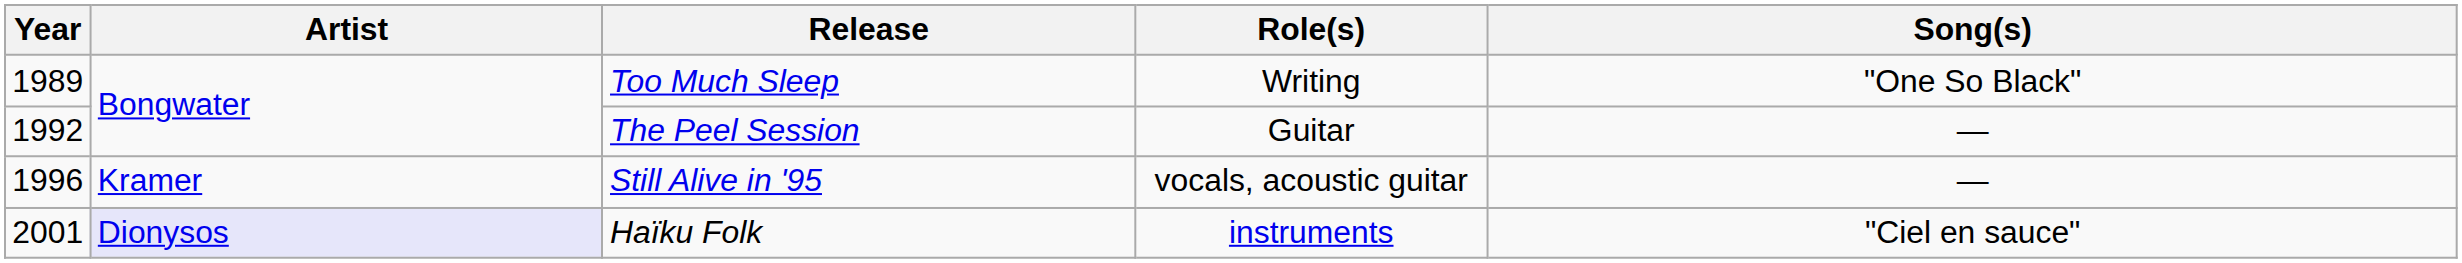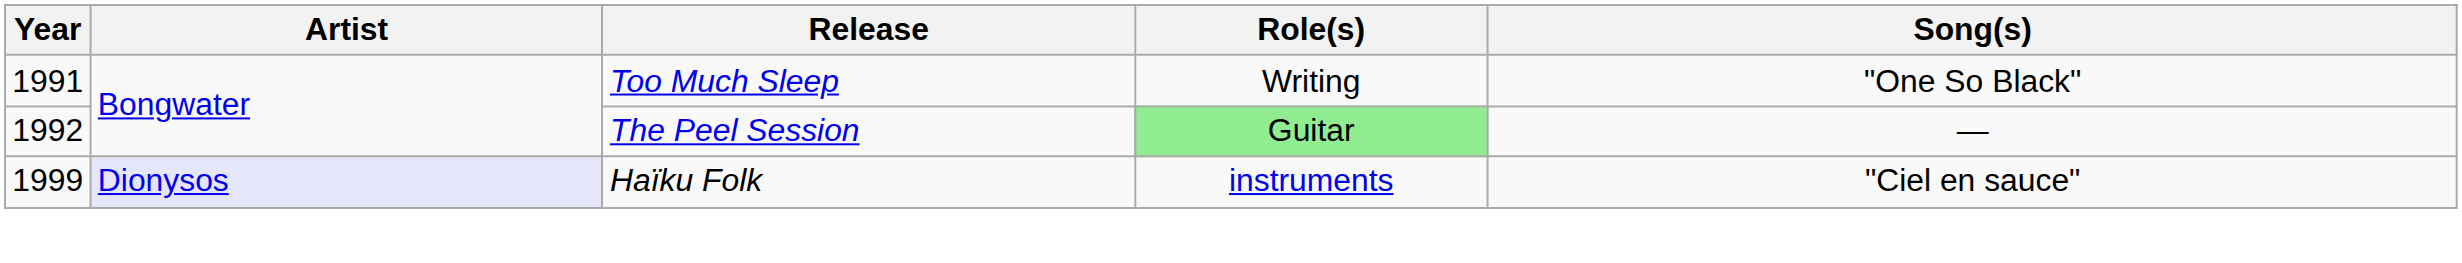Too Much Sleep | Year: 1989 -> 1991
The Peel Session | Role(s): no background -> lightgreen background
- row: 1996 | Kramer | Still Alive in '95 | vocals, acoustic guitar | —
Haïku Folk | Year: 2001 -> 1999
